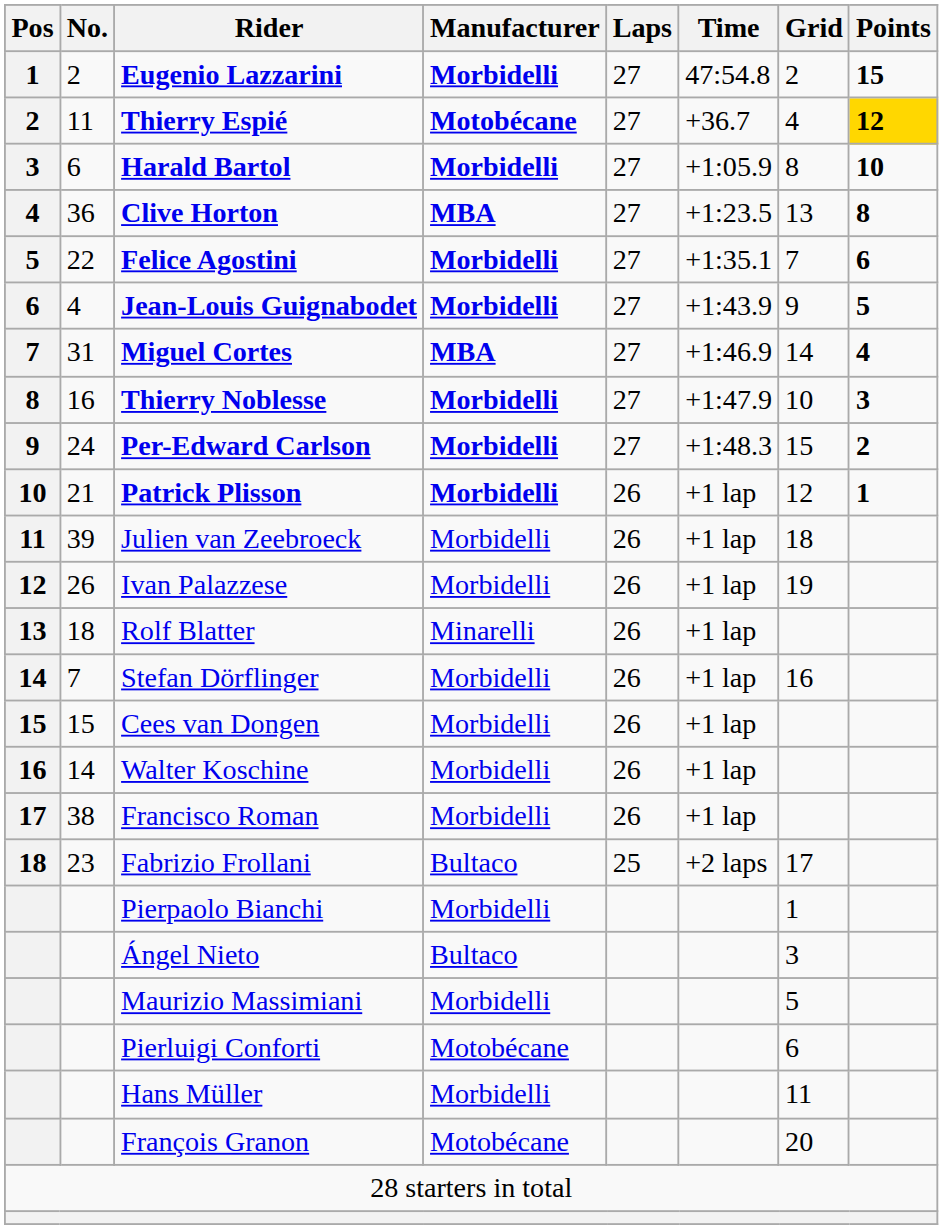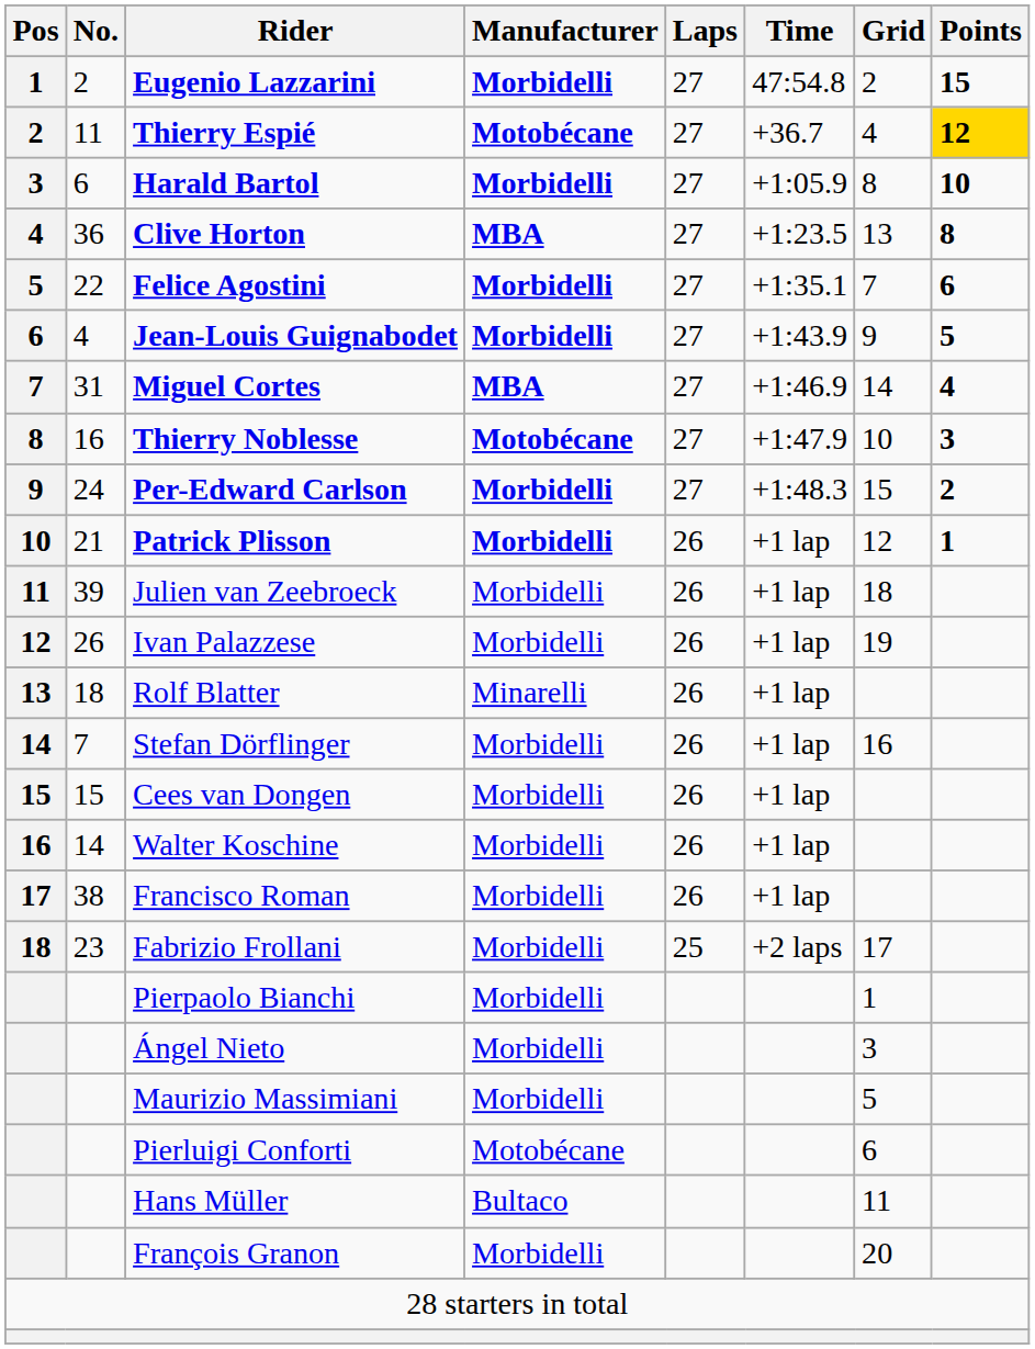Thierry Noblesse | Manufacturer: Morbidelli -> Motobécane
Fabrizio Frollani | Manufacturer: Bultaco -> Morbidelli
Ángel Nieto | Manufacturer: Bultaco -> Morbidelli
Hans Müller | Manufacturer: Morbidelli -> Bultaco
François Granon | Manufacturer: Motobécane -> Morbidelli
